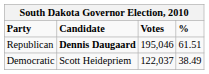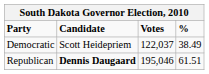rows swapped: Republican <-> Democratic
